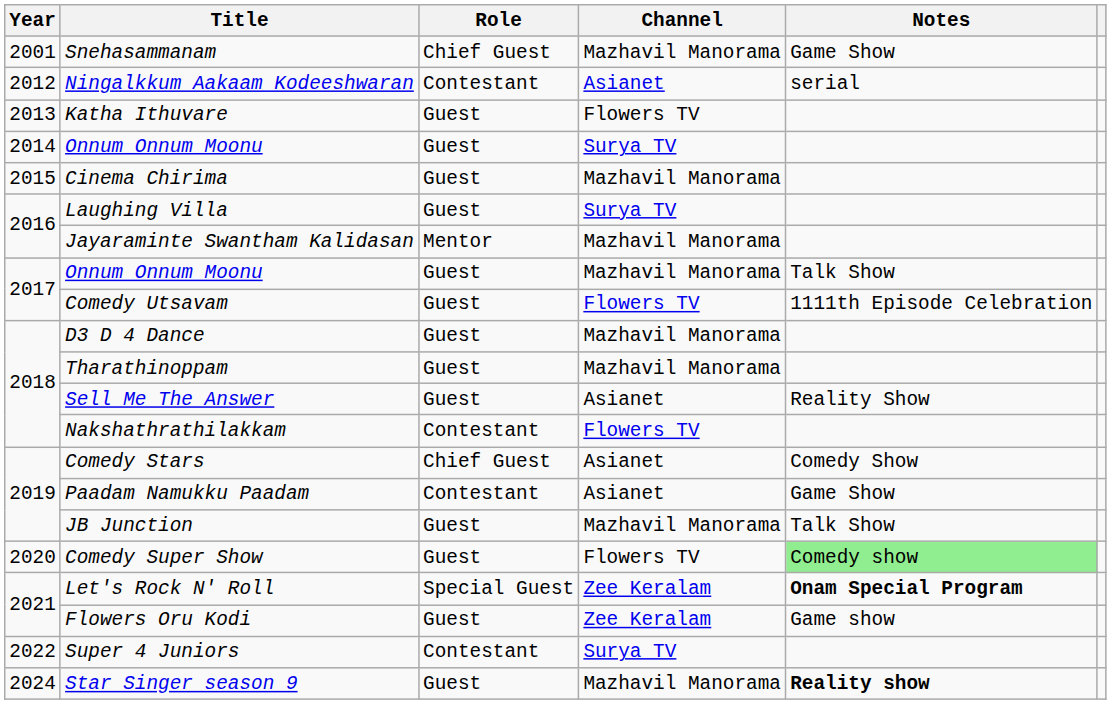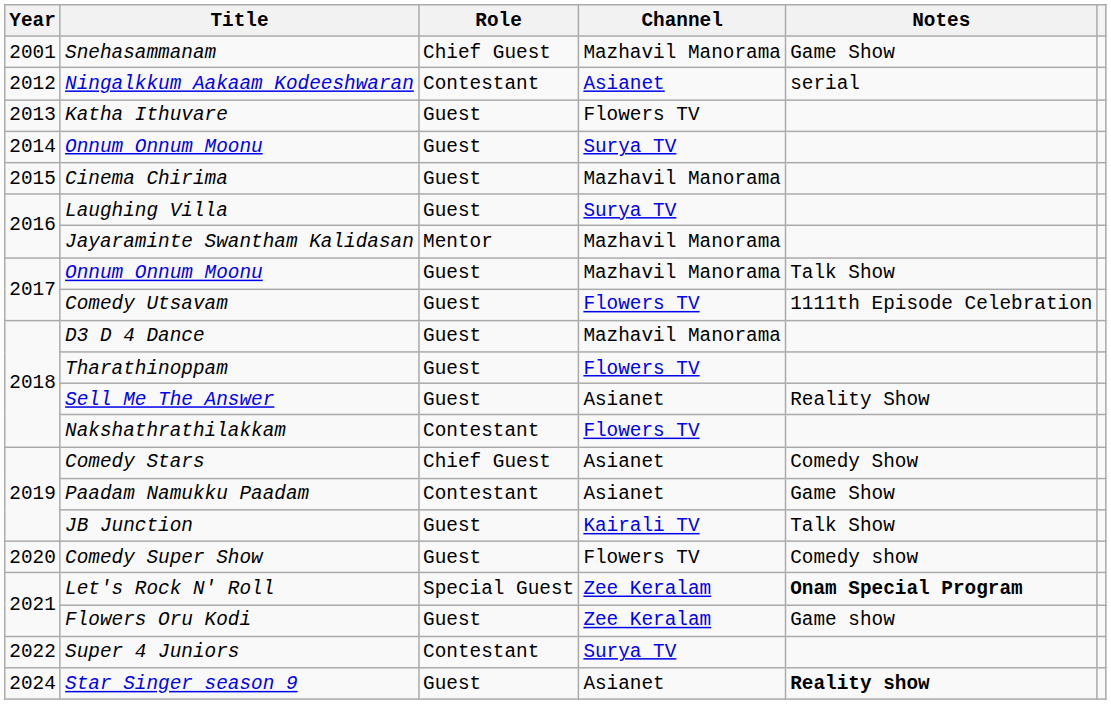Tharathinoppam | Channel: Mazhavil Manorama -> Flowers TV
JB Junction | Channel: Mazhavil Manorama -> Kairali TV
Comedy Super Show | Notes: lightgreen background -> no background
Star Singer season 9 | Channel: Mazhavil Manorama -> Asianet
